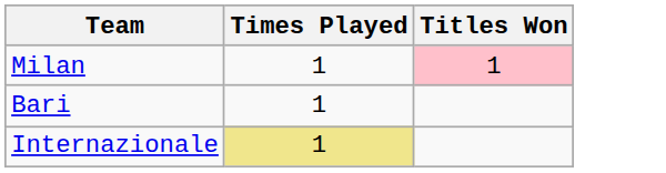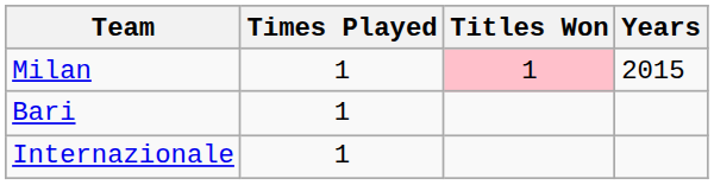+ column: Years | 2015
Internazionale | Times Played: khaki background -> no background
